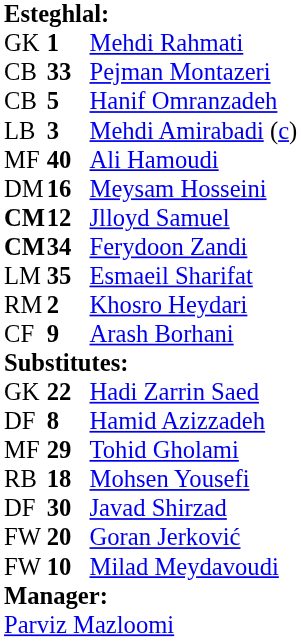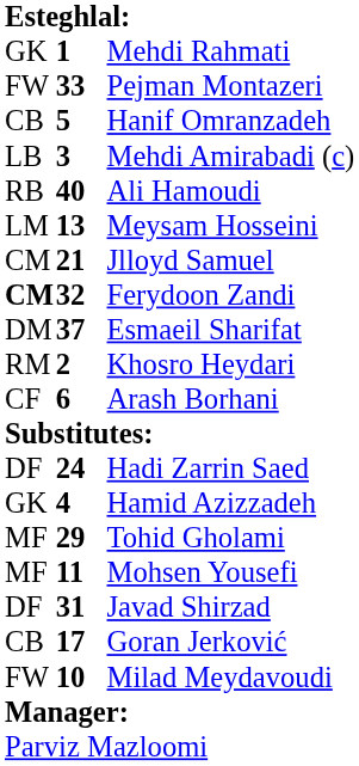Pejman Montazeri | column 1: CB -> FW
Ali Hamoudi | column 1: MF -> RB
Meysam Hosseini | column 1: DM -> LM
Meysam Hosseini | column 2: 16 -> 13
Jlloyd Samuel | column 1: bold -> normal
Jlloyd Samuel | column 2: 12 -> 21
Ferydoon Zandi | column 2: 34 -> 32
Esmaeil Sharifat | column 1: LM -> DM
Esmaeil Sharifat | column 2: 35 -> 37
Arash Borhani | column 2: 9 -> 6
Hadi Zarrin Saed | column 1: GK -> DF
Hadi Zarrin Saed | column 2: 22 -> 24
Hamid Azizzadeh | column 1: DF -> GK
Hamid Azizzadeh | column 2: 8 -> 4
Mohsen Yousefi | column 1: RB -> MF
Mohsen Yousefi | column 2: 18 -> 11
Javad Shirzad | column 2: 30 -> 31
Goran Jerković | column 1: FW -> CB
Goran Jerković | column 2: 20 -> 17
